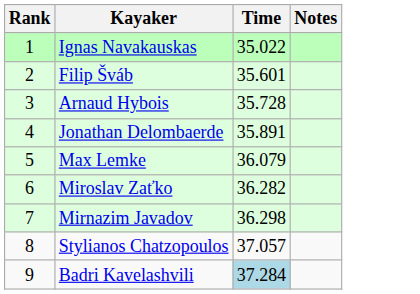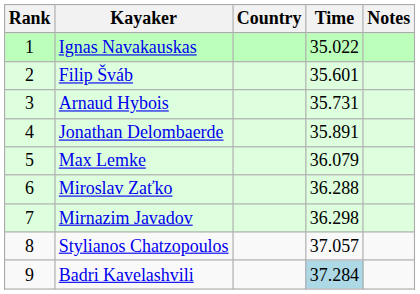+ column: Country
Arnaud Hybois | Time: 35.728 -> 35.731
Miroslav Zaťko | Time: 36.282 -> 36.288
